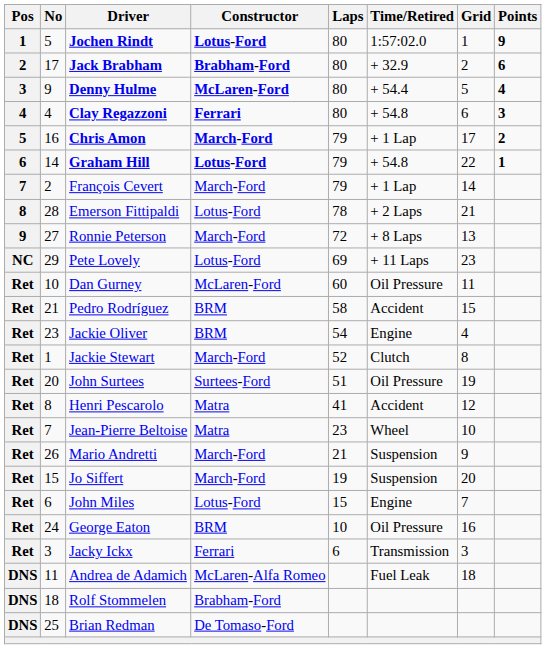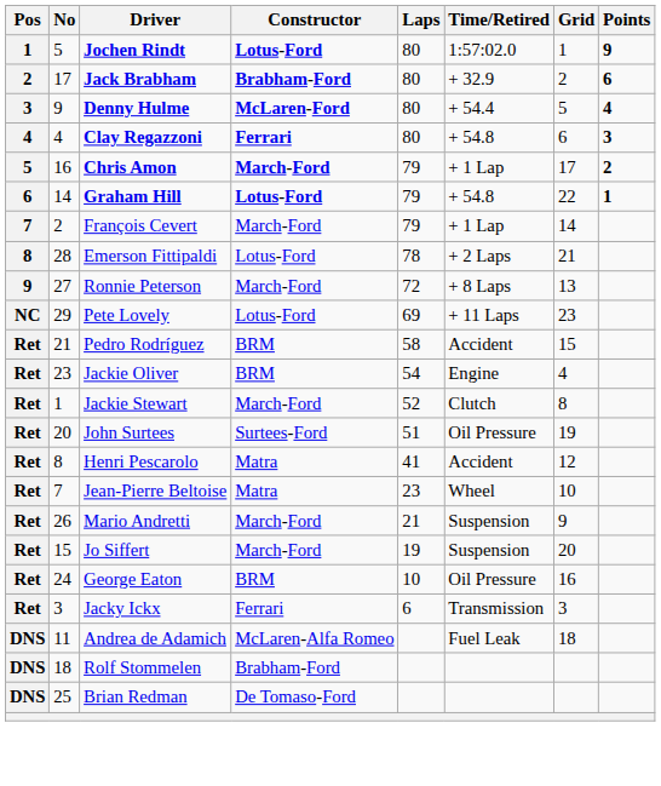- row: Ret | 10 | Dan Gurney | McLaren-Ford | 60 | Oil Pressure | 11
- row: Ret | 6 | John Miles | Lotus-Ford | 15 | Engine | 7
